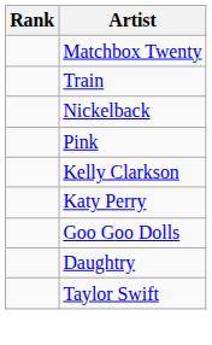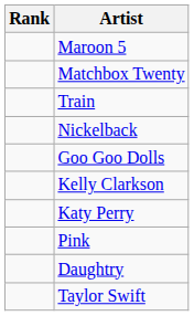+ row: Maroon 5
rows swapped: Pink <-> Goo Goo Dolls
